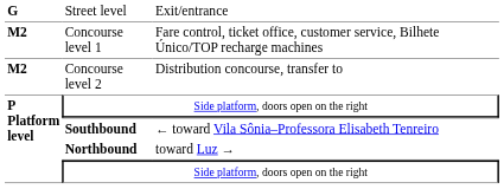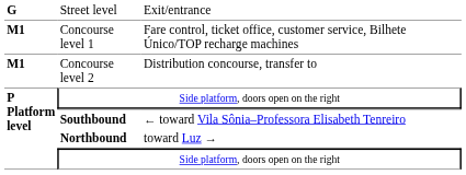Concourse level 1 | column 1: M2 -> M1
Concourse level 2 | column 1: M2 -> M1
